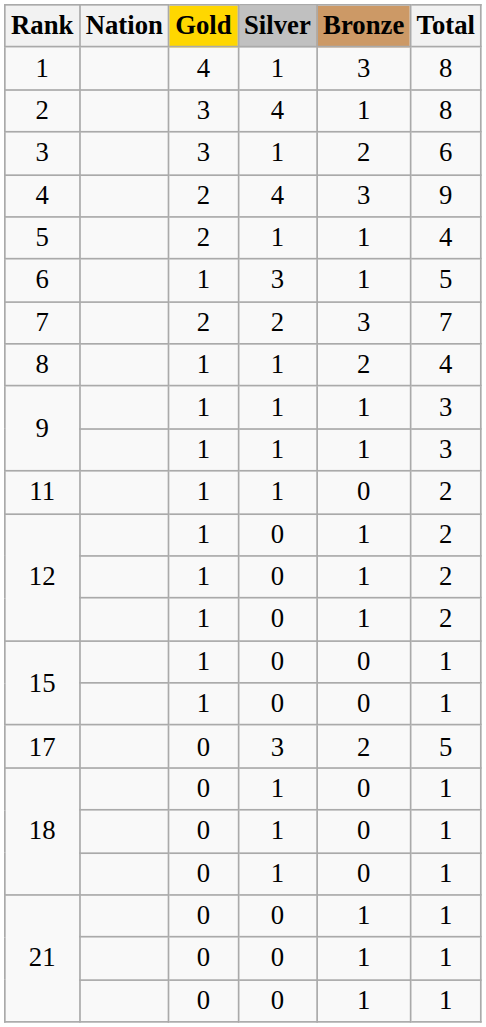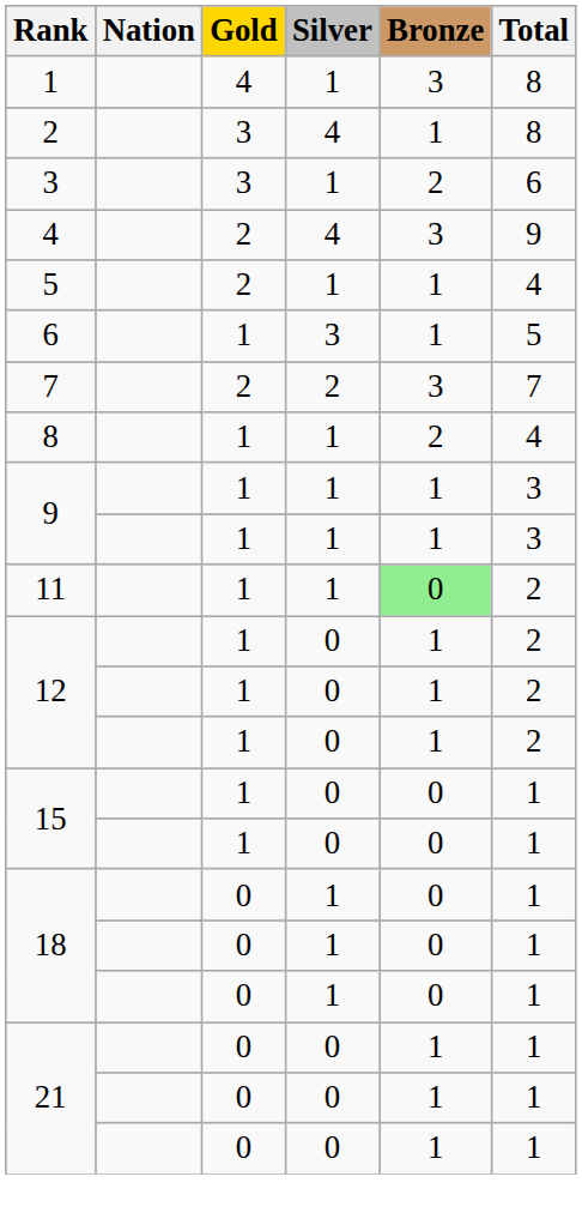11 | Bronze: no background -> lightgreen background
- row: 17 | 0 | 3 | 2 | 5
